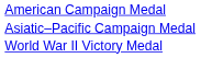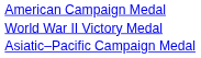rows swapped: Asiatic–Pacific Campaign Medal <-> World War II Victory Medal
